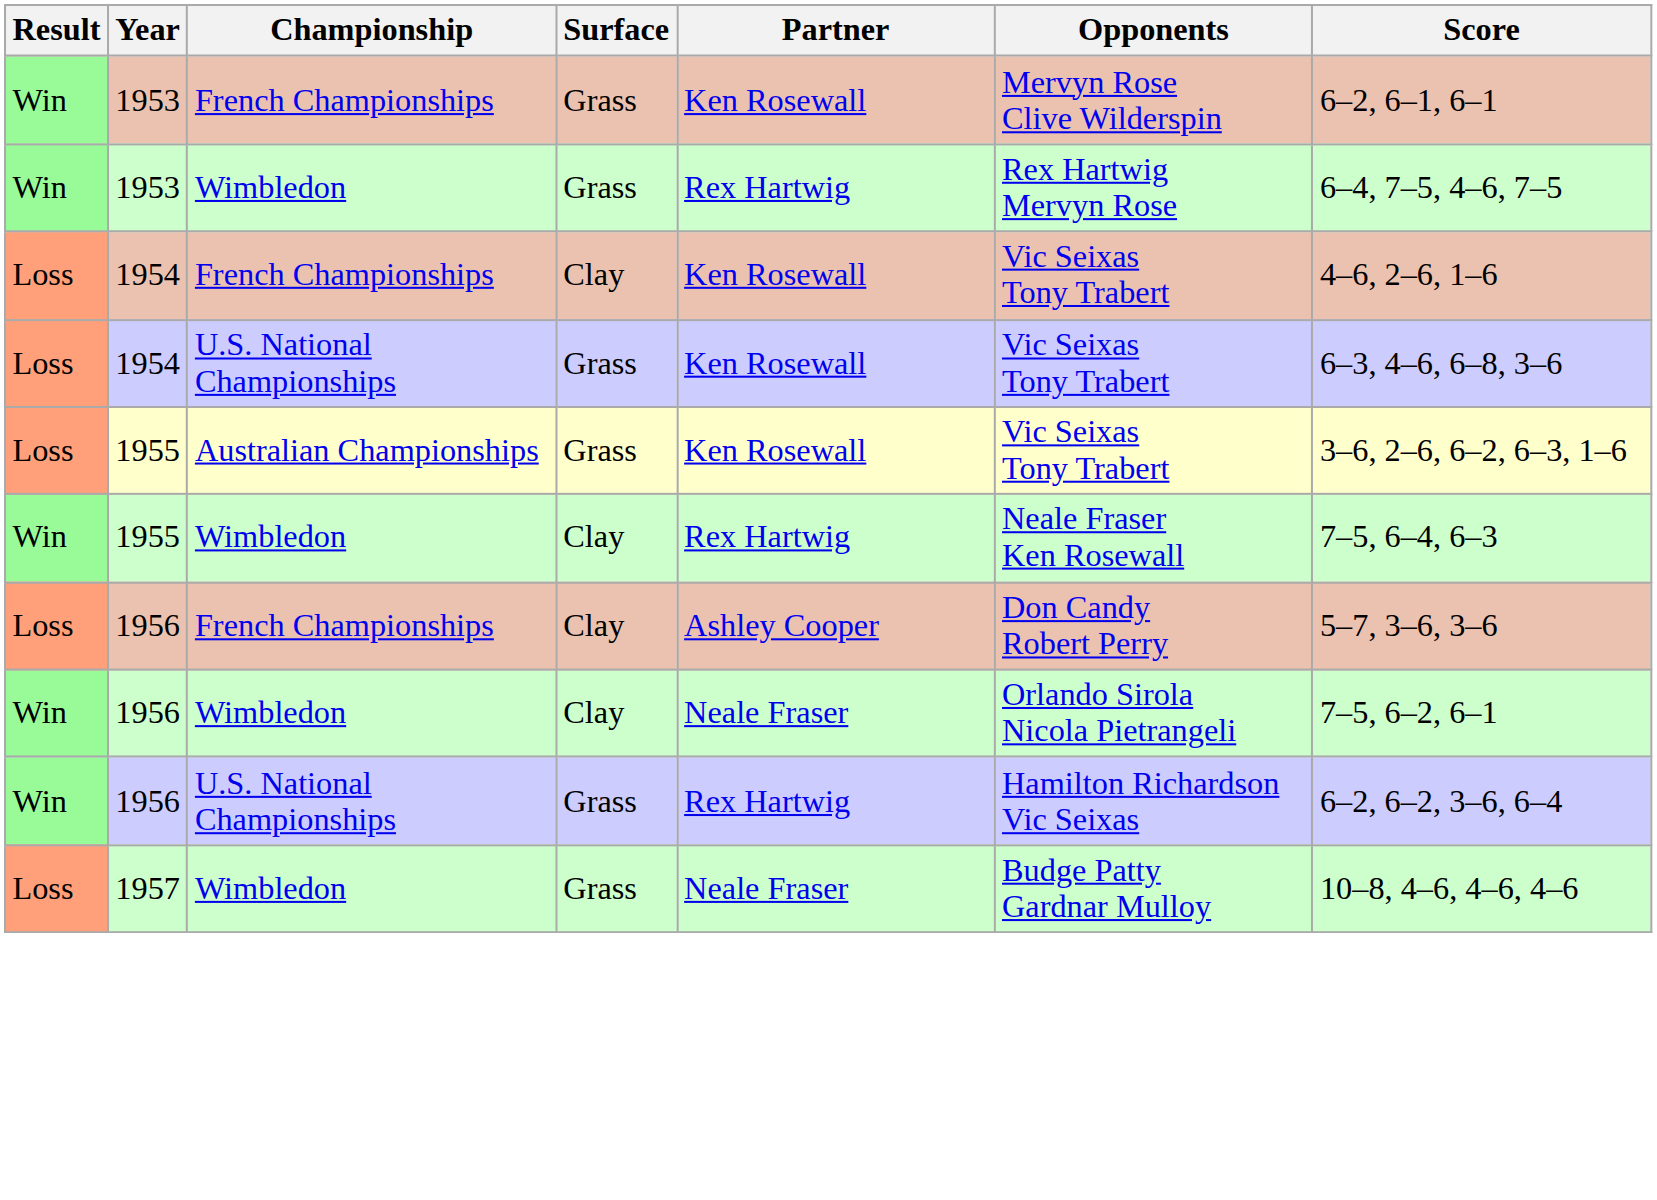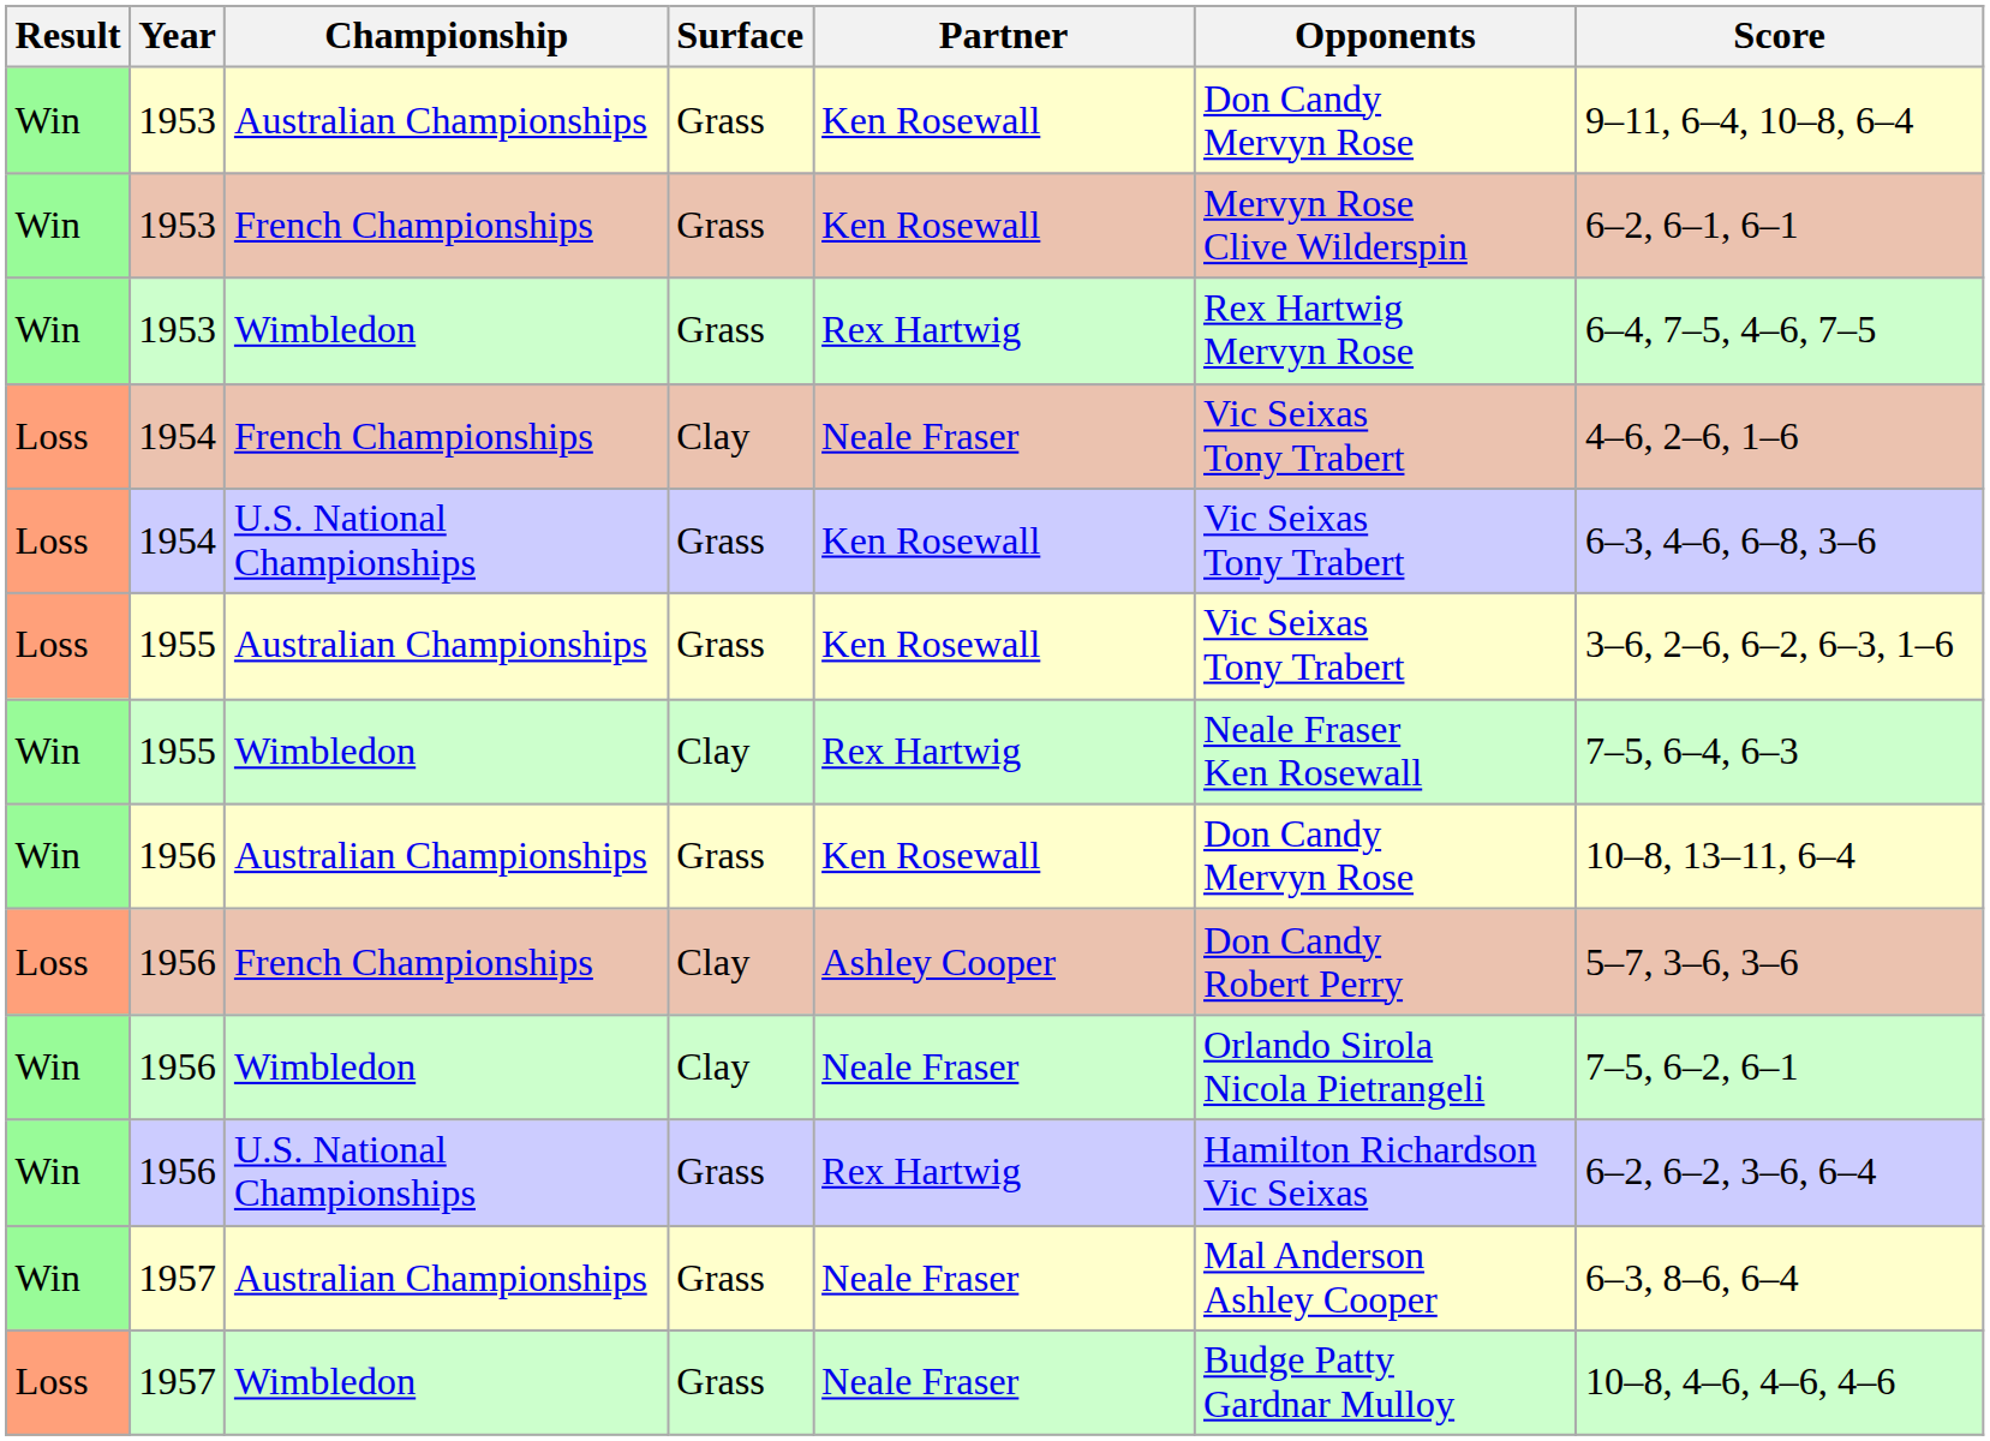+ row: Win | 1953 | Australian Championships | Grass | Ken Rosewall | Don Candy Mervyn Rose | 9–11, 6–4, 10–8, 6–4
1954 / French Championships | Partner: Ken Rosewall -> Neale Fraser
+ row: Win | 1956 | Australian Championships | Grass | Ken Rosewall | Don Candy Mervyn Rose | 10–8, 13–11, 6–4
+ row: Win | 1957 | Australian Championships | Grass | Neale Fraser | Mal Anderson Ashley Cooper | 6–3, 8–6, 6–4
